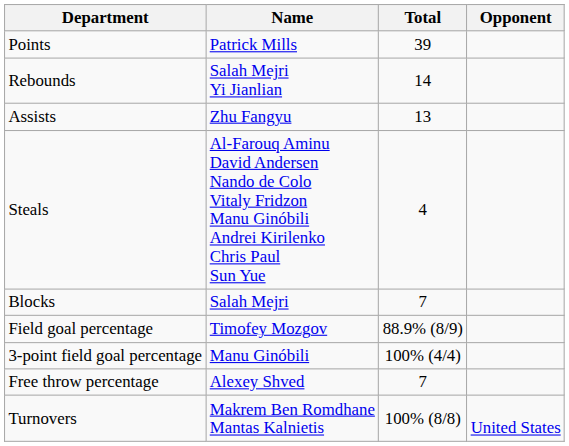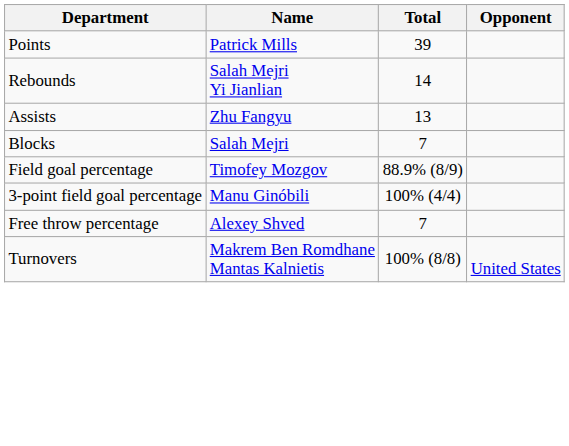- row: Steals | Al-Farouq Aminu David Andersen Nando de Colo Vitaly Fridzon Manu Ginóbili Andrei Kirilenko Chris Paul Sun Yue | 4
